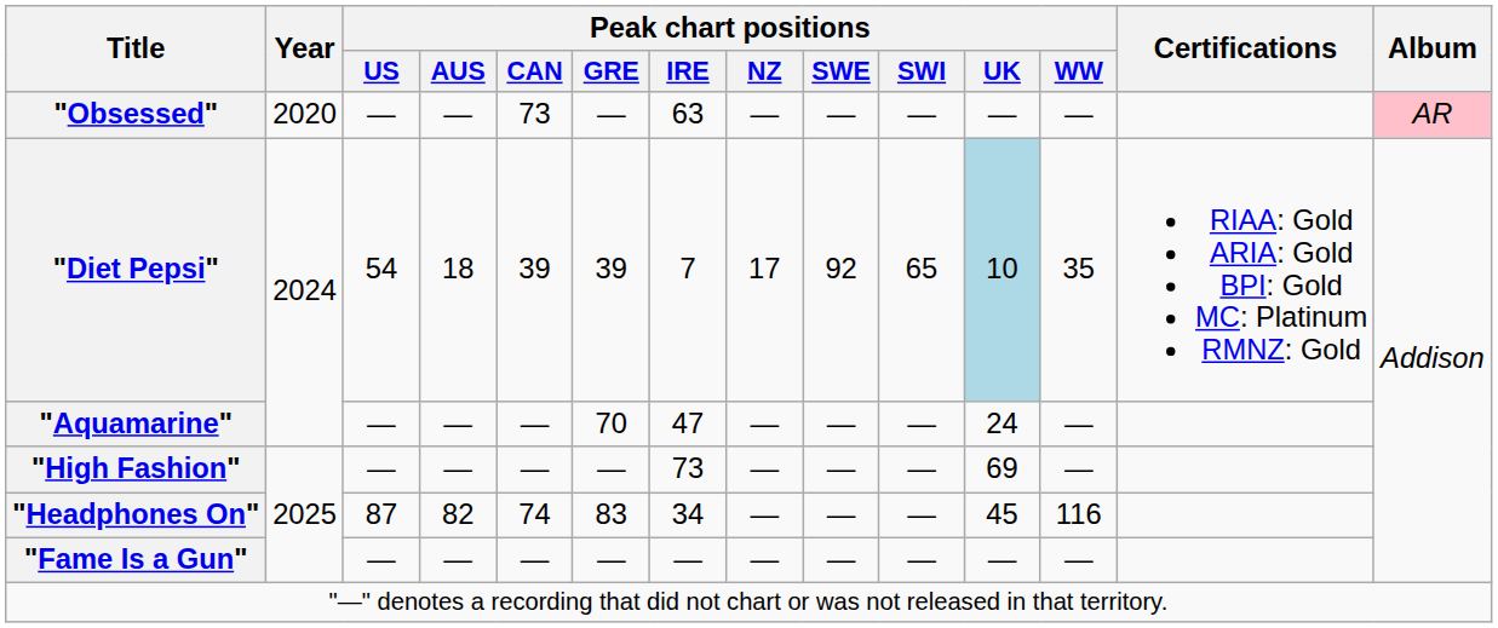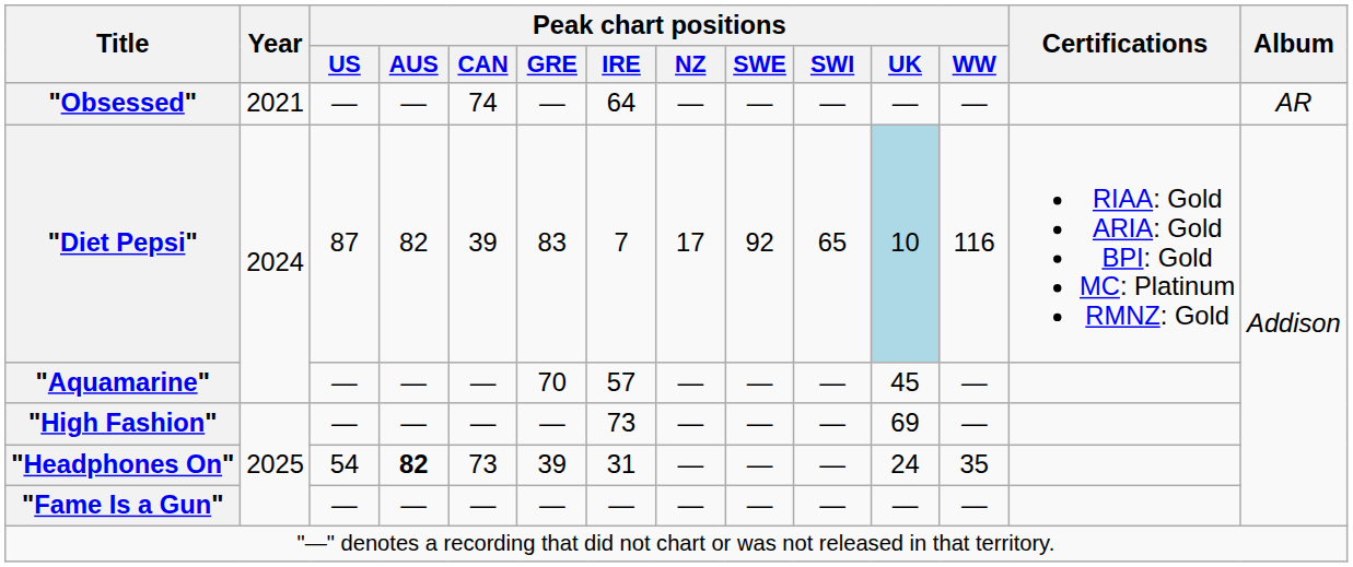"Obsessed" | Year: 2020 -> 2021
"Obsessed" | Peak chart positions / CAN: 73 -> 74
"Obsessed" | Peak chart positions / IRE: 63 -> 64
"Obsessed" | Album: pink background -> no background
"Diet Pepsi" | Peak chart positions / US: 54 -> 87
"Diet Pepsi" | Peak chart positions / AUS: 18 -> 82
"Diet Pepsi" | Peak chart positions / GRE: 39 -> 83
"Diet Pepsi" | Peak chart positions / WW: 35 -> 116
"Aquamarine" | Peak chart positions / IRE: 47 -> 57
"Aquamarine" | Peak chart positions / UK: 24 -> 45
"Headphones On" | Peak chart positions / US: 87 -> 54
"Headphones On" | Peak chart positions / AUS: normal -> bold
"Headphones On" | Peak chart positions / CAN: 74 -> 73
"Headphones On" | Peak chart positions / GRE: 83 -> 39
"Headphones On" | Peak chart positions / IRE: 34 -> 31
"Headphones On" | Peak chart positions / UK: 45 -> 24
"Headphones On" | Peak chart positions / WW: 116 -> 35
